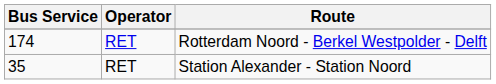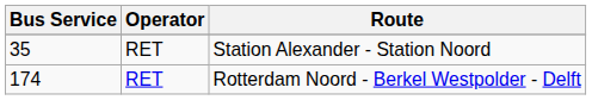rows swapped: Station Alexander - Station Noord <-> Rotterdam Noord - Berkel Westpolder - Delft
